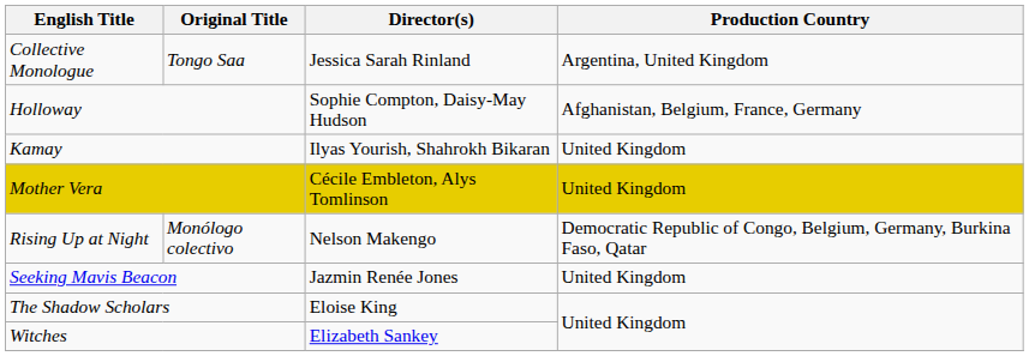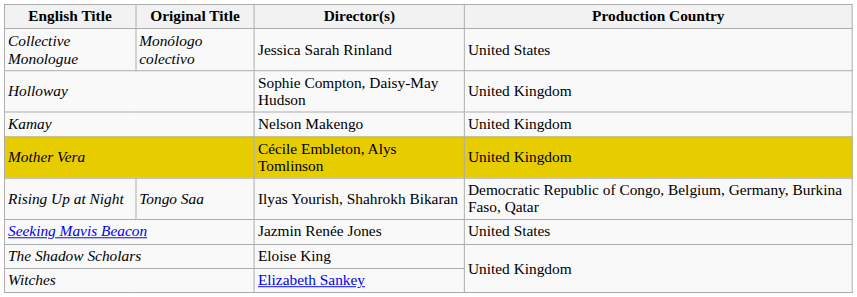Collective Monologue | Original Title: Tongo Saa -> Monólogo colectivo
Collective Monologue | Production Country: Argentina, United Kingdom -> United States
Holloway | Production Country: Afghanistan, Belgium, France, Germany -> United Kingdom
Kamay | Director(s): Ilyas Yourish, Shahrokh Bikaran -> Nelson Makengo
Rising Up at Night | Original Title: Monólogo colectivo -> Tongo Saa
Rising Up at Night | Director(s): Nelson Makengo -> Ilyas Yourish, Shahrokh Bikaran
Seeking Mavis Beacon | Production Country: United Kingdom -> United States
